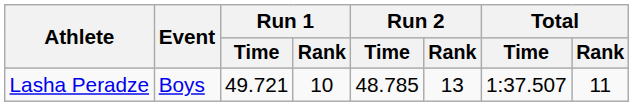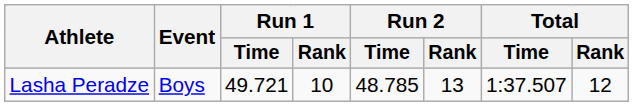Lasha Peradze | Total / Rank: 11 -> 12
